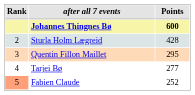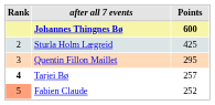Sturla Holm Lægreid | Points: 428 -> 425
Tarjei Bø | Rank: normal -> bold
Tarjei Bø | Points: 277 -> 257
